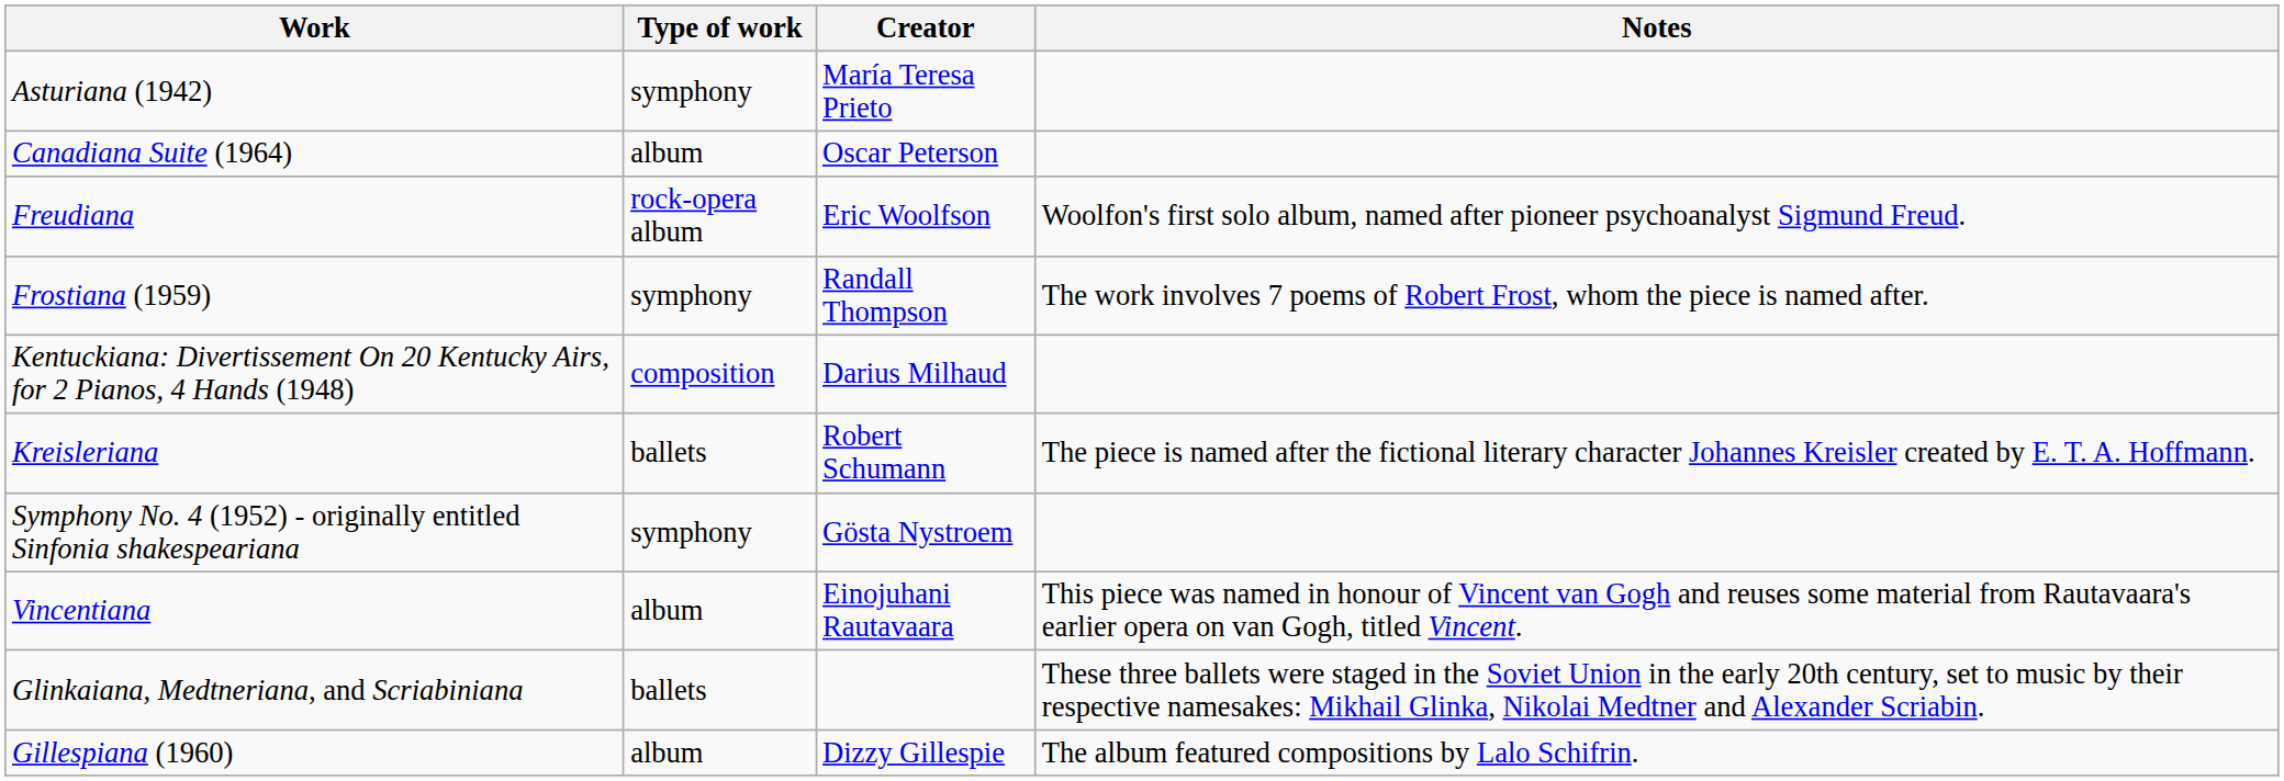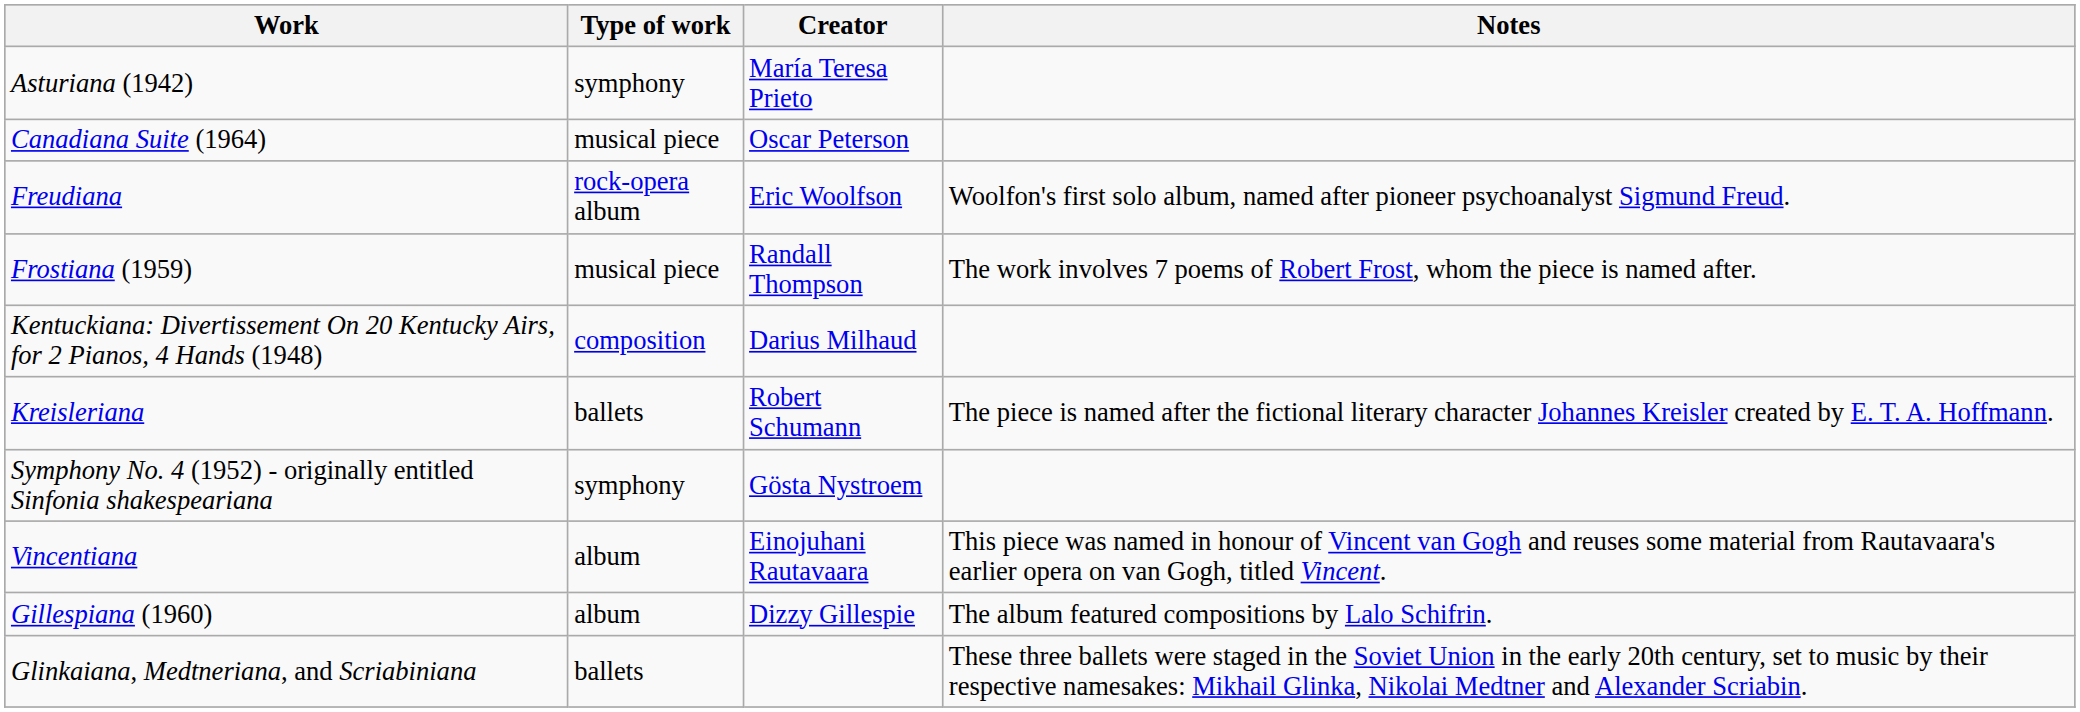Canadiana Suite (1964) | Type of work: album -> musical piece
Frostiana (1959) | Type of work: symphony -> musical piece
rows swapped: Gillespiana (1960) <-> Glinkaiana, Medtneriana, and Scriabiniana
